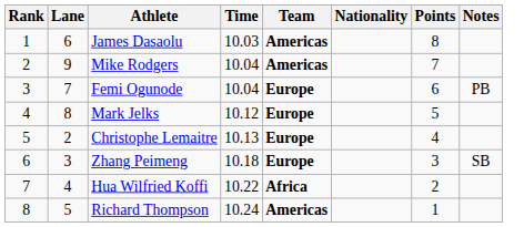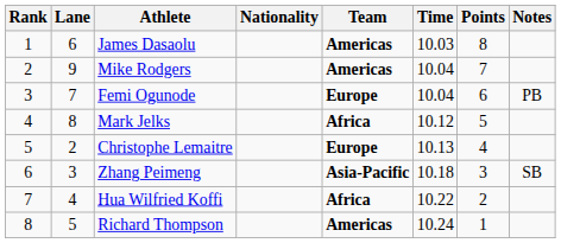columns swapped: Nationality <-> Time
Mark Jelks | Team: Europe -> Africa
Zhang Peimeng | Team: Europe -> Asia-Pacific
